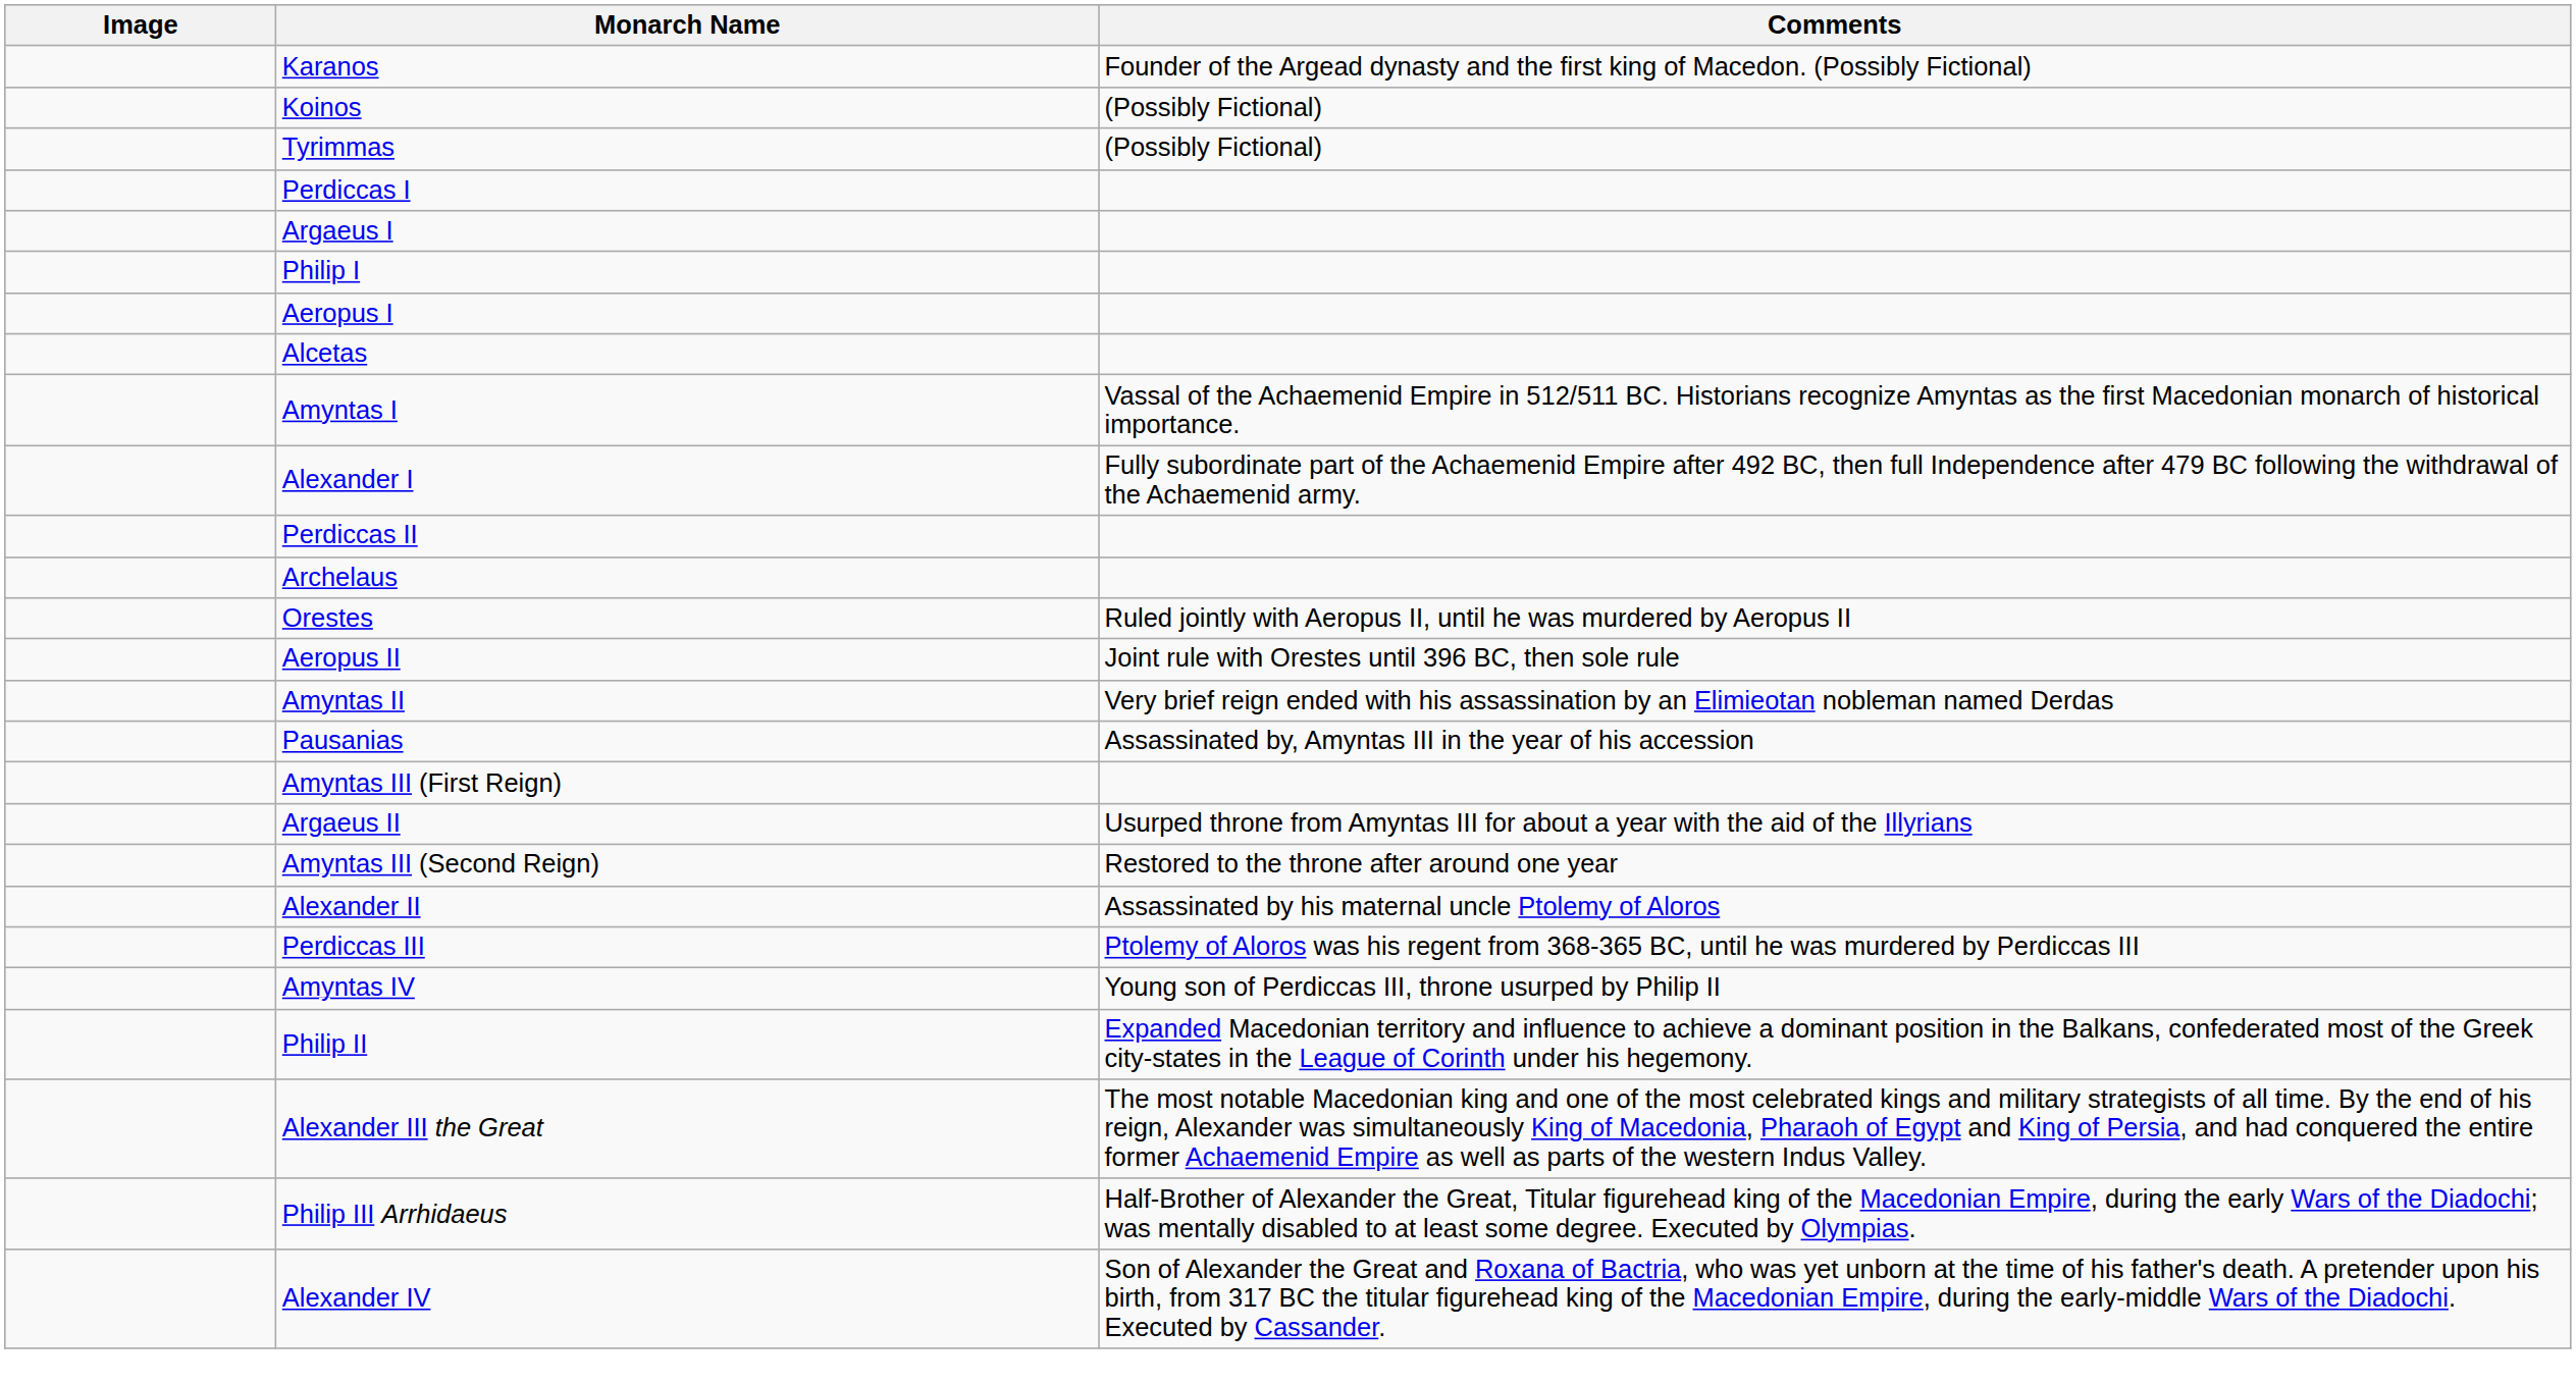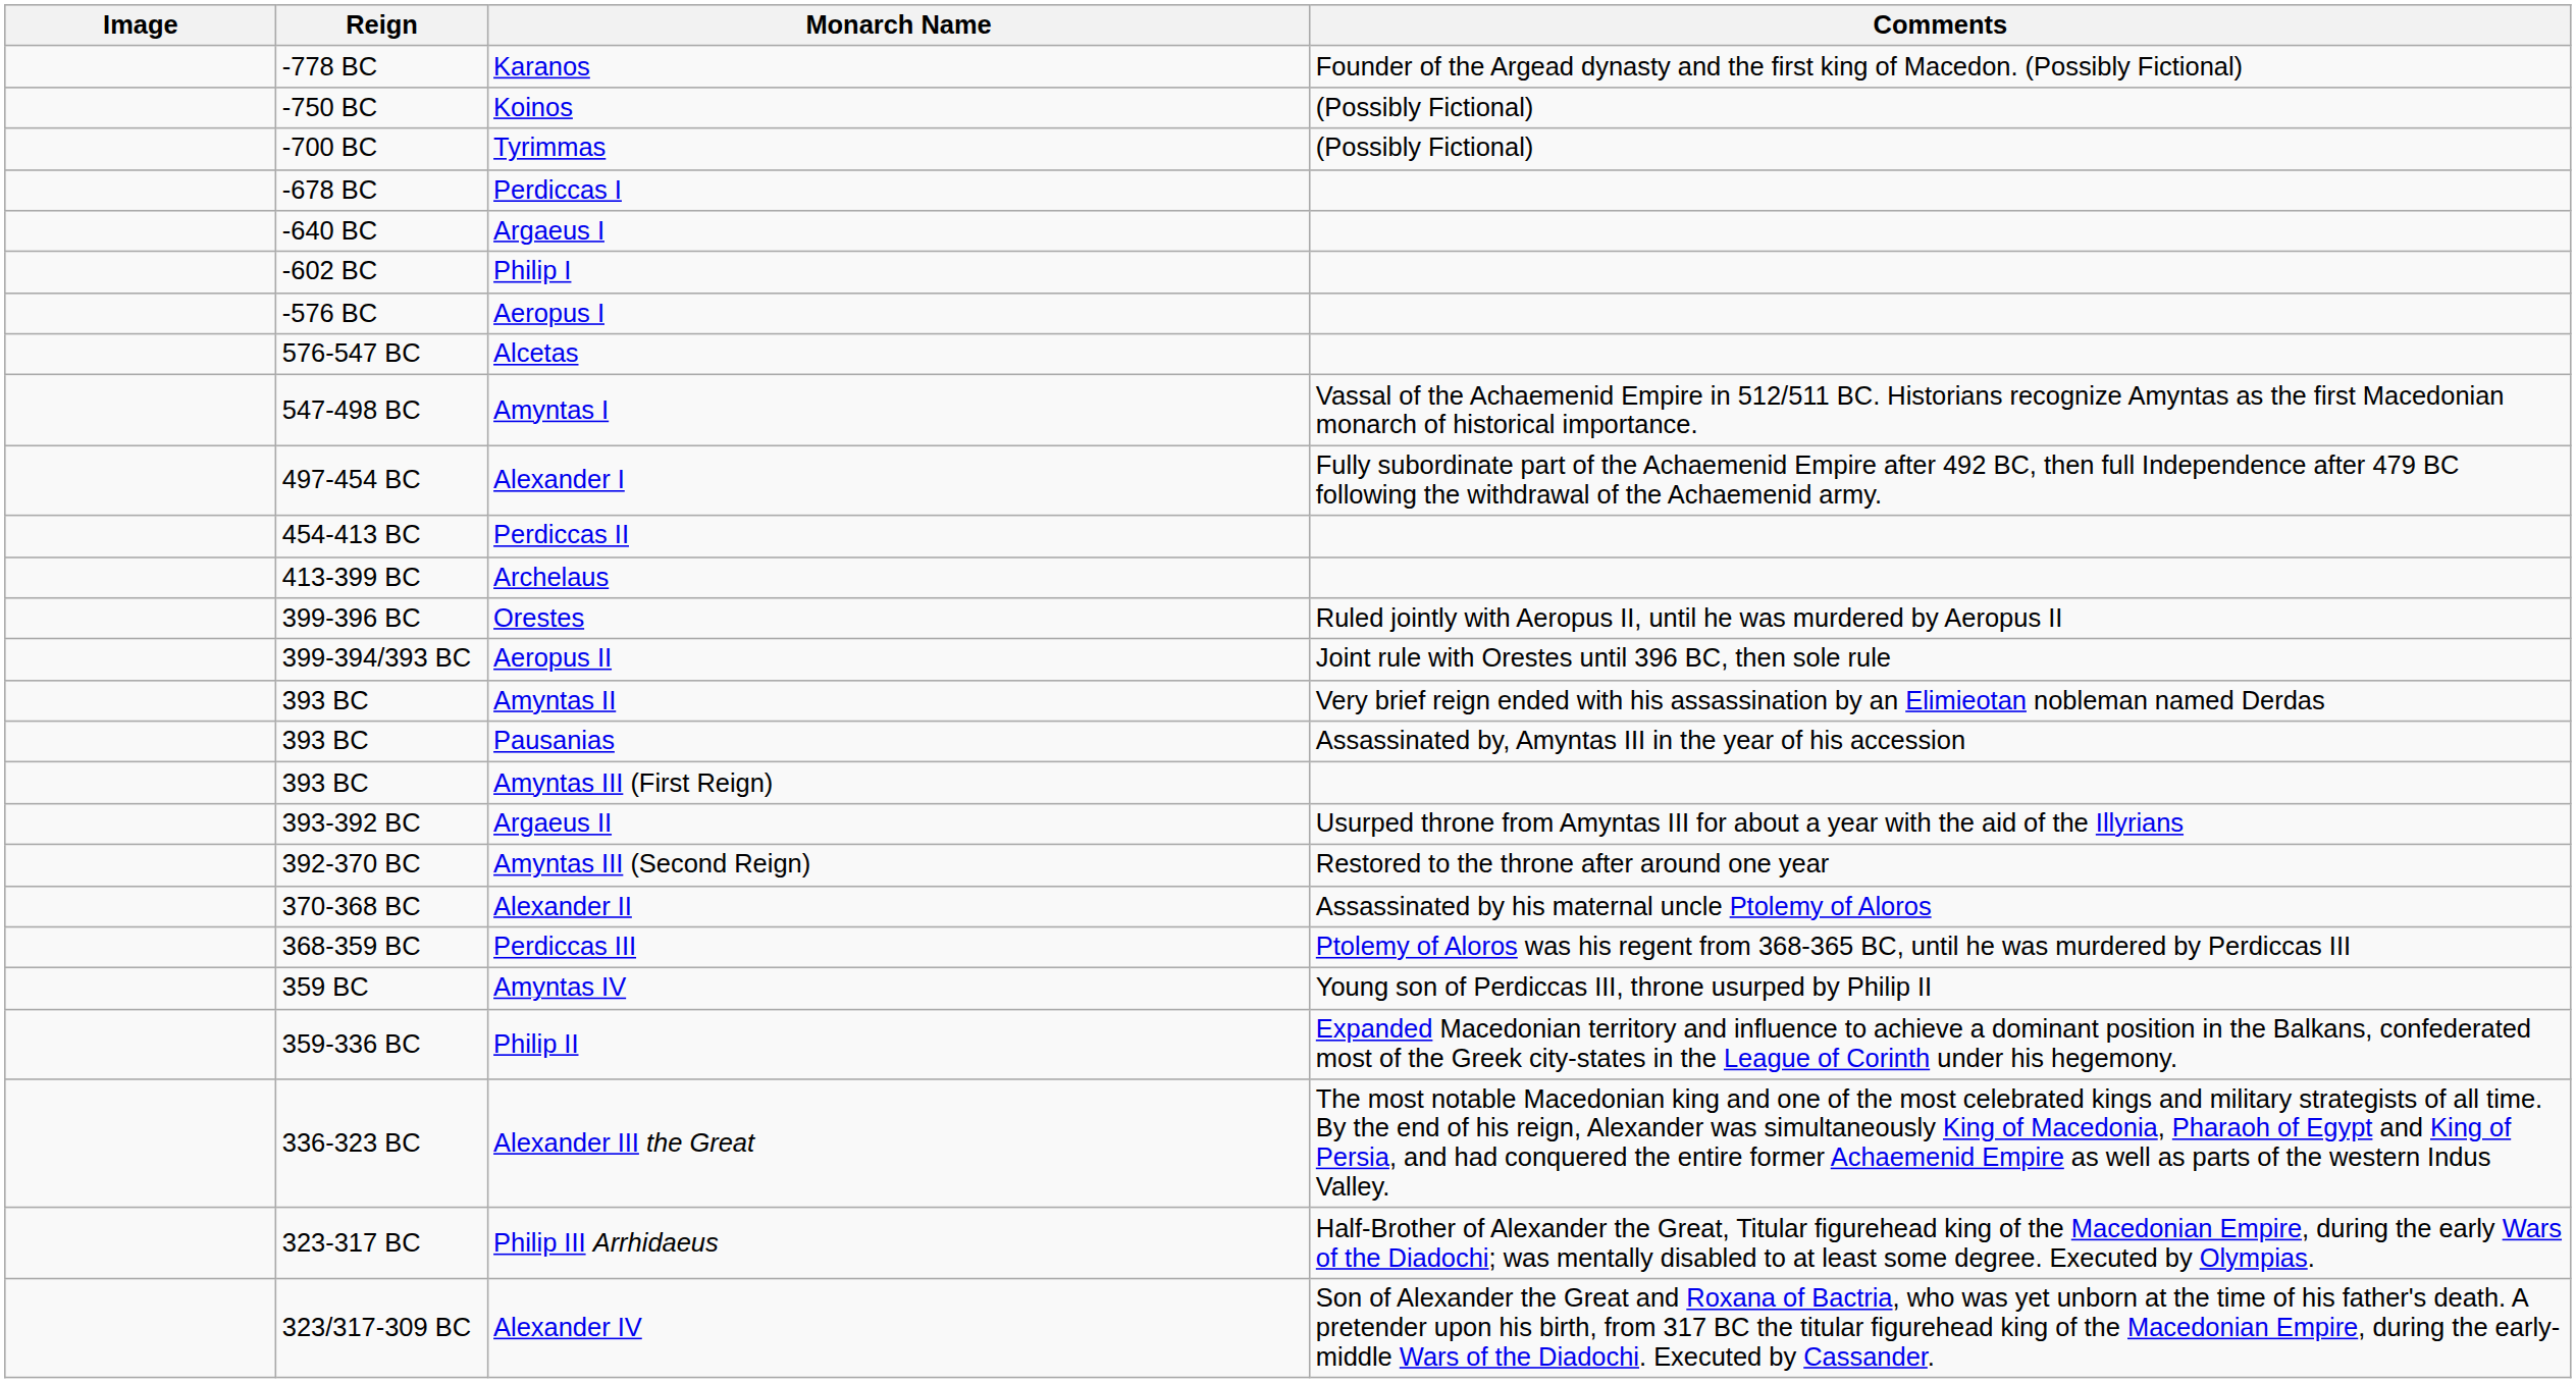+ column: Reign | -778 BC | -750 BC | -700 BC | -678 BC | -640 BC | -602 BC | -576 BC | 576-547 BC | 547-498 BC | 497-454 BC | 454-413 BC | 413-399 BC | 399-396 BC | 399-394/393 BC | 393 BC | 393 BC | 393 BC | 393-392 BC | 392-370 BC | 370-368 BC | 368-359 BC | 359 BC | 359-336 BC | 336-323 BC | 323-317 BC | 323/317-309 BC
